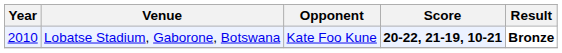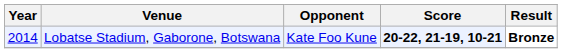Lobatse Stadium, Gaborone, Botswana | Year: 2010 -> 2014
